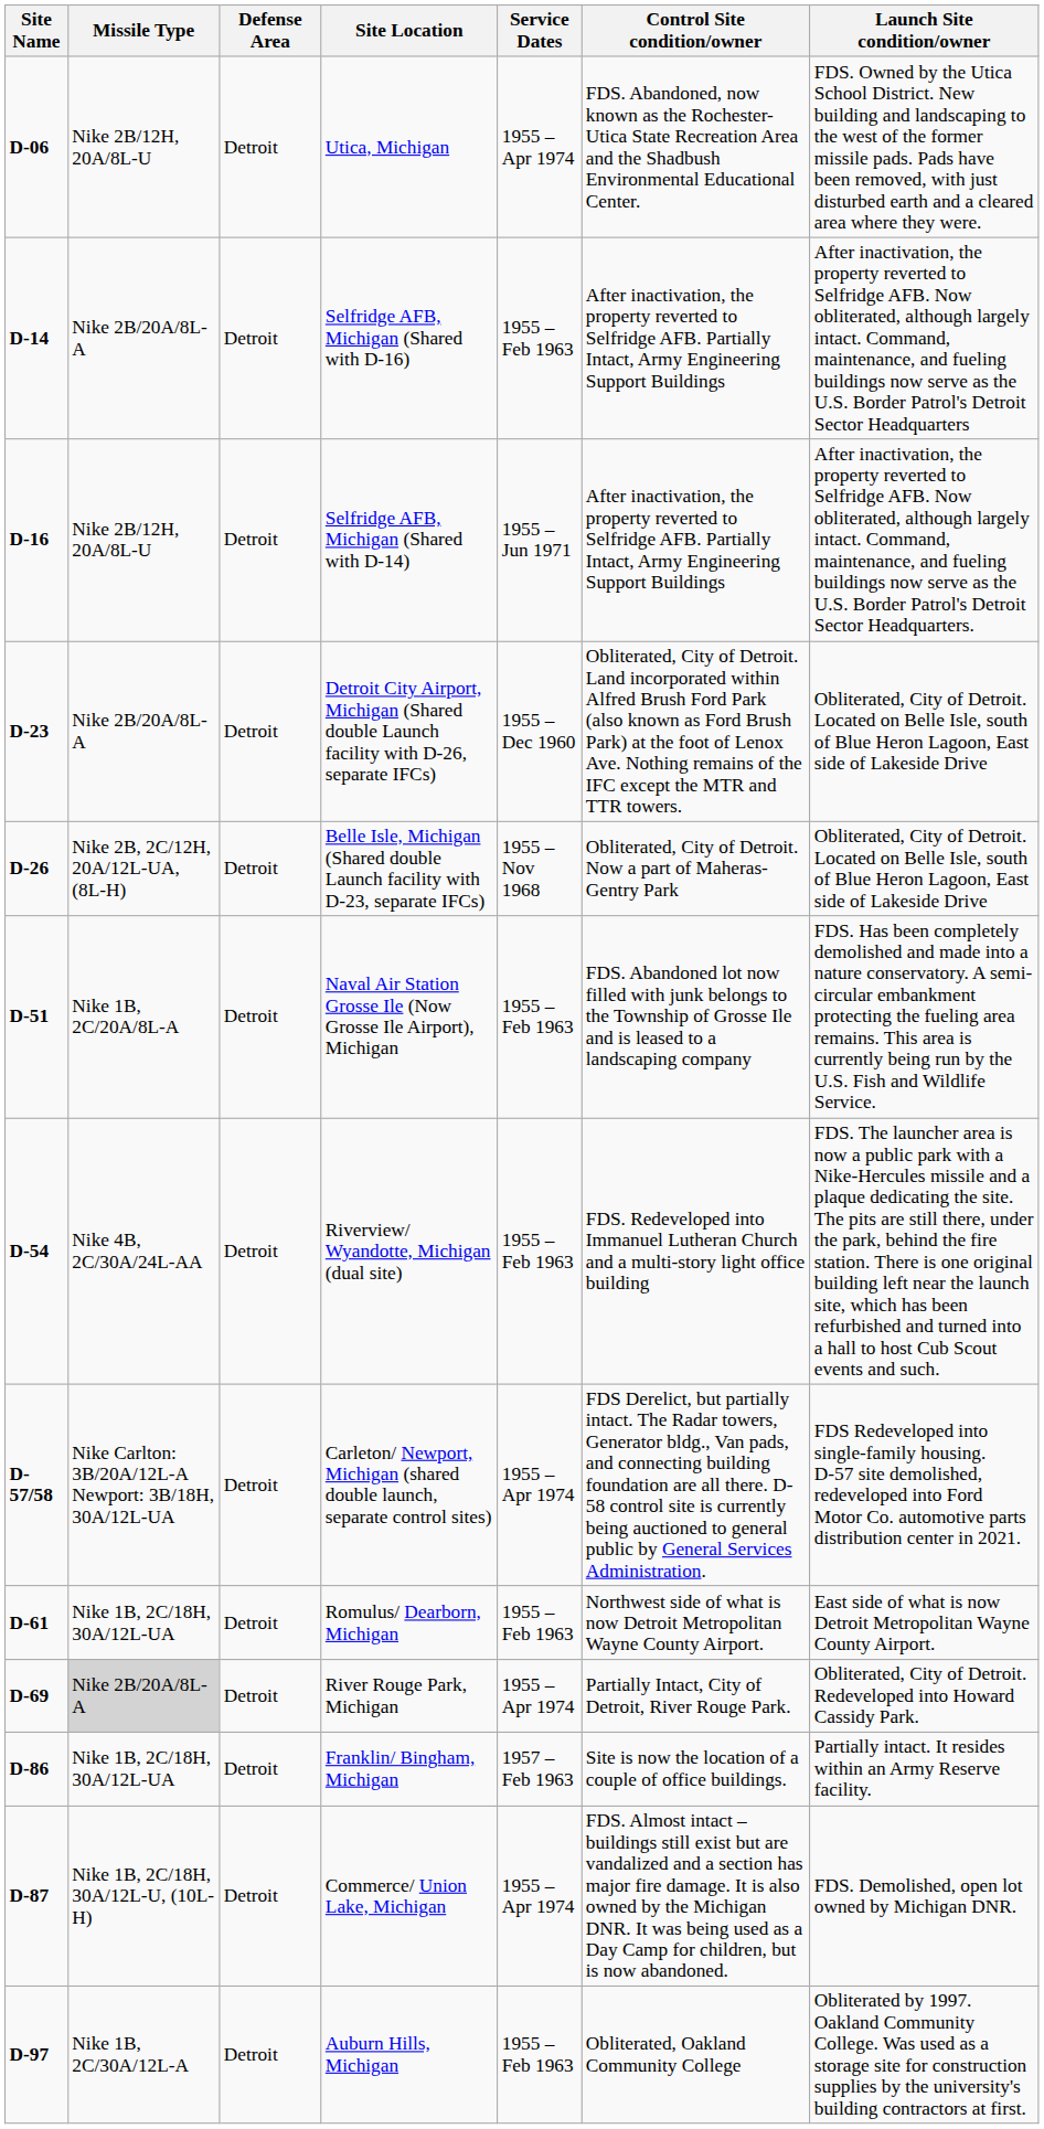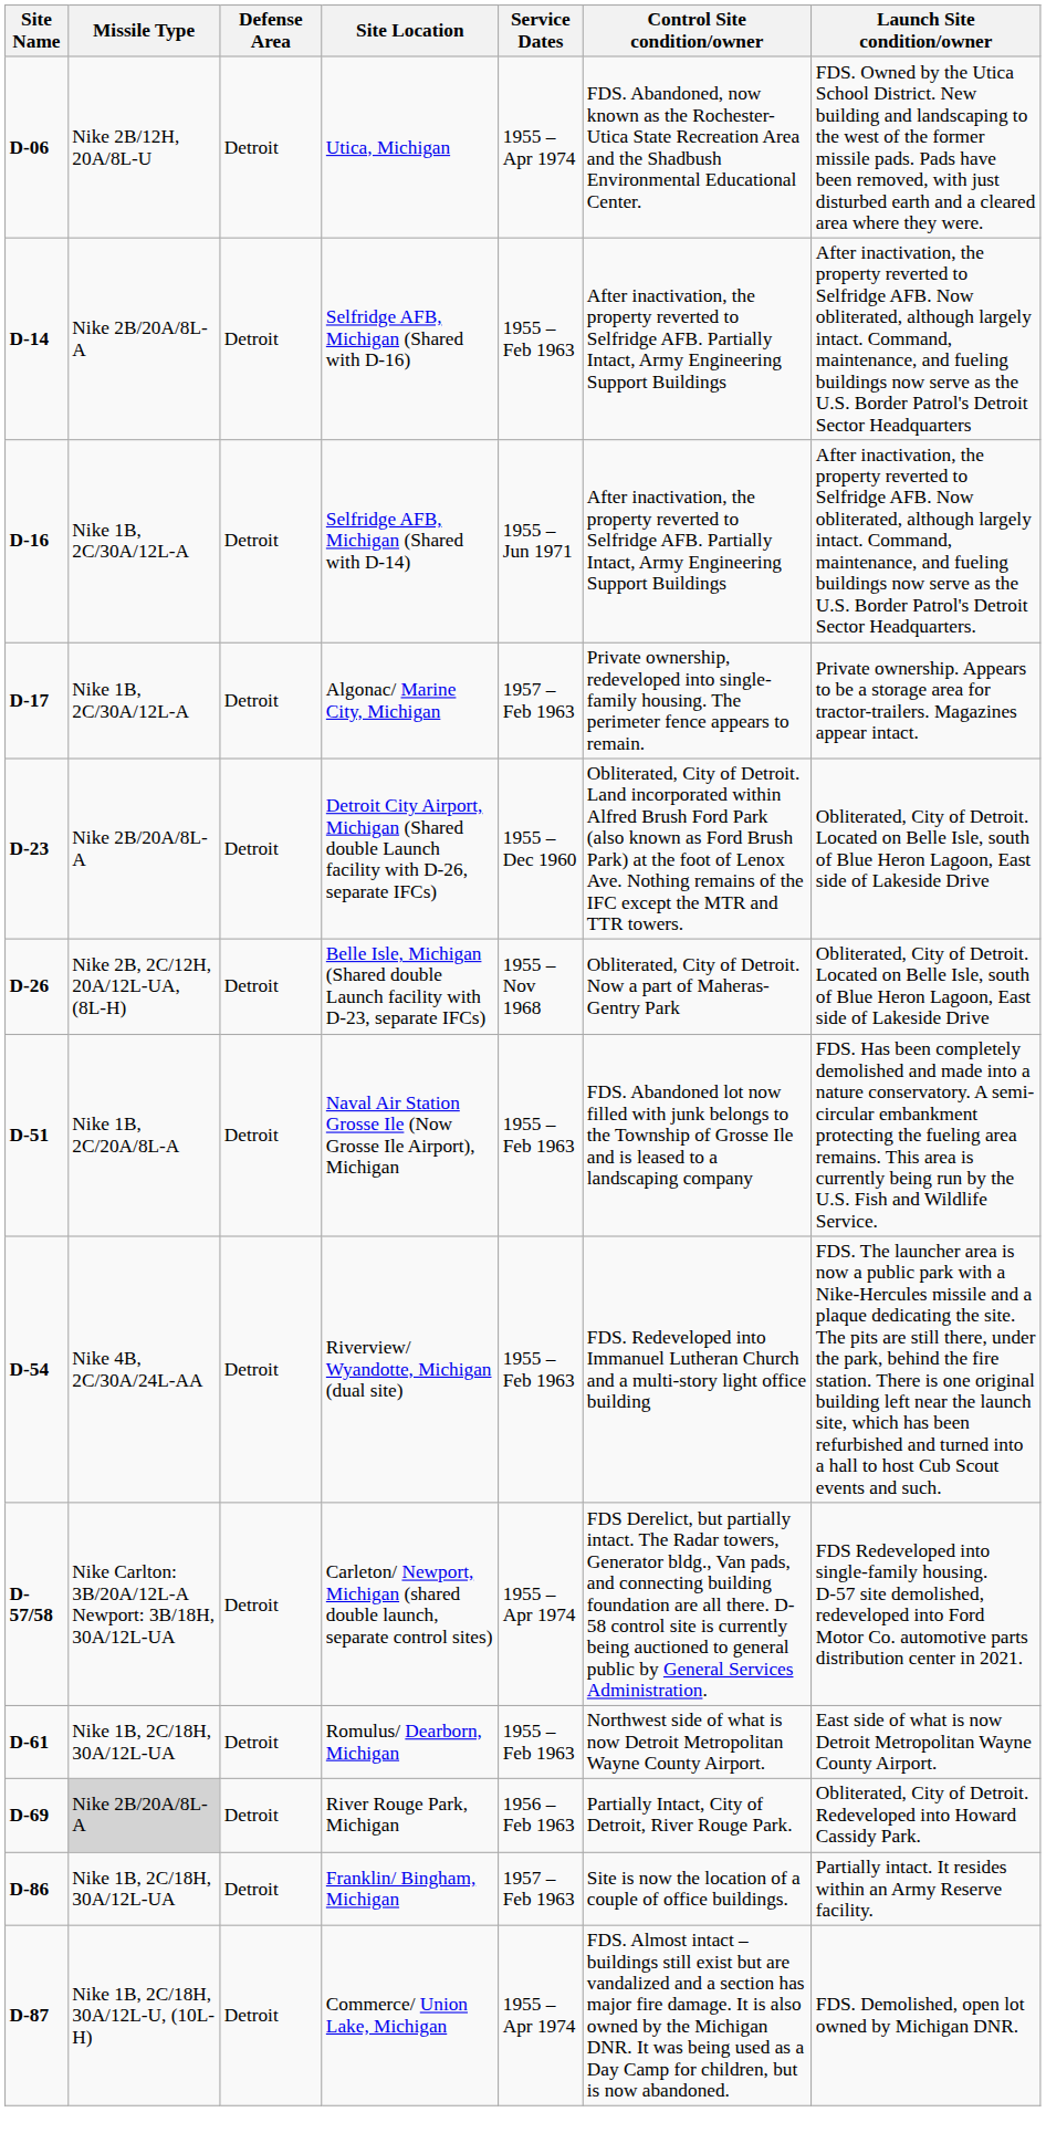Selfridge AFB, Michigan (Shared with D-14) | Missile Type: Nike 2B/12H, 20A/8L-U -> Nike 1B, 2C/30A/12L-A
+ row: D-17 | Nike 1B, 2C/30A/12L-A | Detroit | Algonac/ Marine City, Michigan | 1957 – Feb 1963 | Private ownership, redeveloped into single-family housing. The perimeter fence appears to remain. | Private ownership. Appears to be a storage area for tractor-trailers. Magazines appear intact.
River Rouge Park, Michigan | Service Dates: 1955 – Apr 1974 -> 1956 – Feb 1963
- row: D-97 | Nike 1B, 2C/30A/12L-A | Detroit | Auburn Hills, Michigan | 1955 – Feb 1963 | Obliterated, Oakland Community College | Obliterated by 1997. Oakland Community College. Was used as a storage site for construction supplies by the university's building contractors at first.
